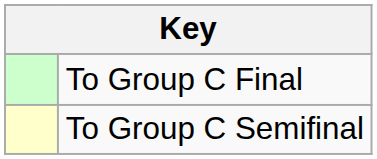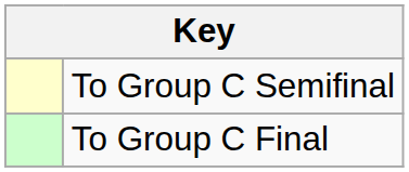rows swapped: To Group C Final <-> To Group C Semifinal
